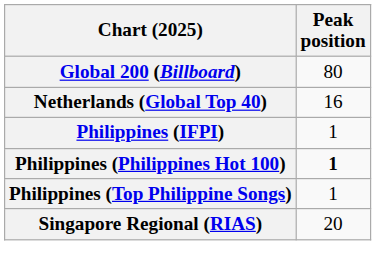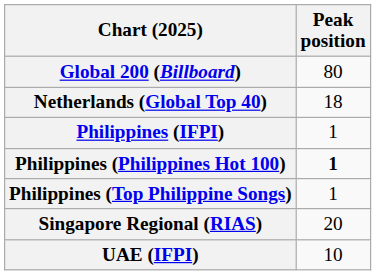Netherlands (Global Top 40) | Peak position: 16 -> 18
+ row: UAE (IFPI) | 10
